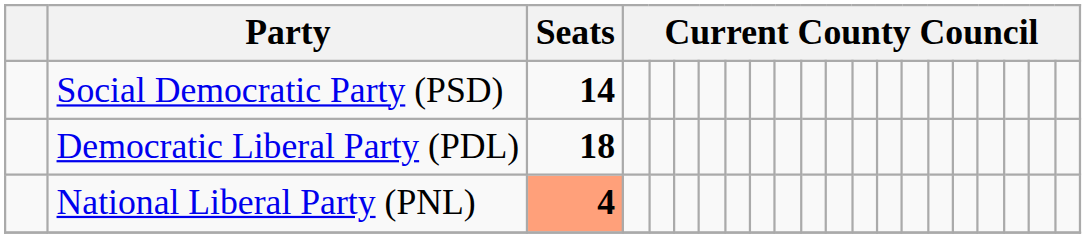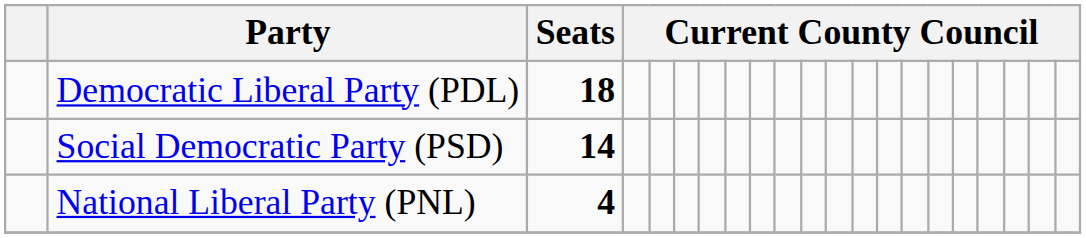rows swapped: Democratic Liberal Party (PDL) <-> Social Democratic Party (PSD)
National Liberal Party (PNL) | Seats: lightsalmon background -> no background
